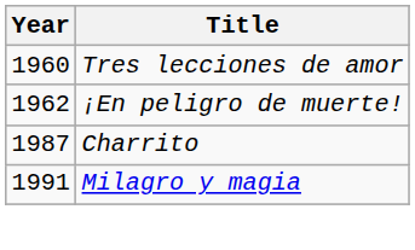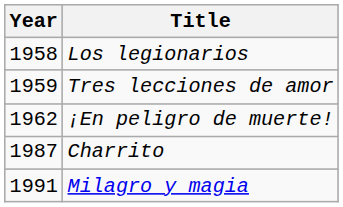+ row: 1958 | Los legionarios
Tres lecciones de amor | Year: 1960 -> 1959
